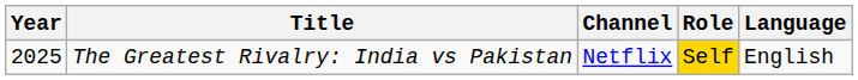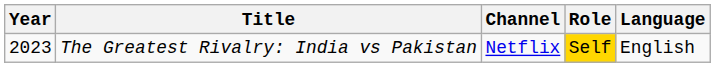The Greatest Rivalry: India vs Pakistan | Year: 2025 -> 2023
